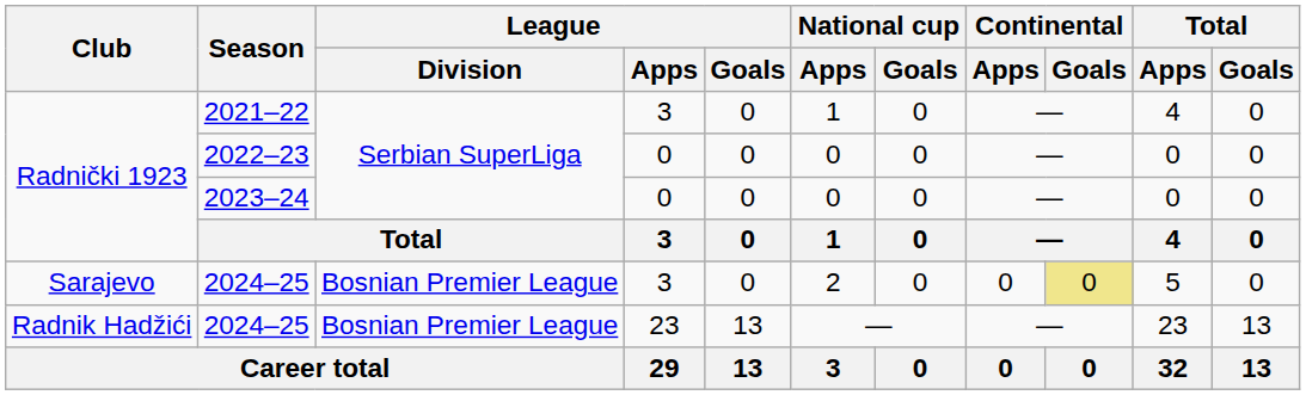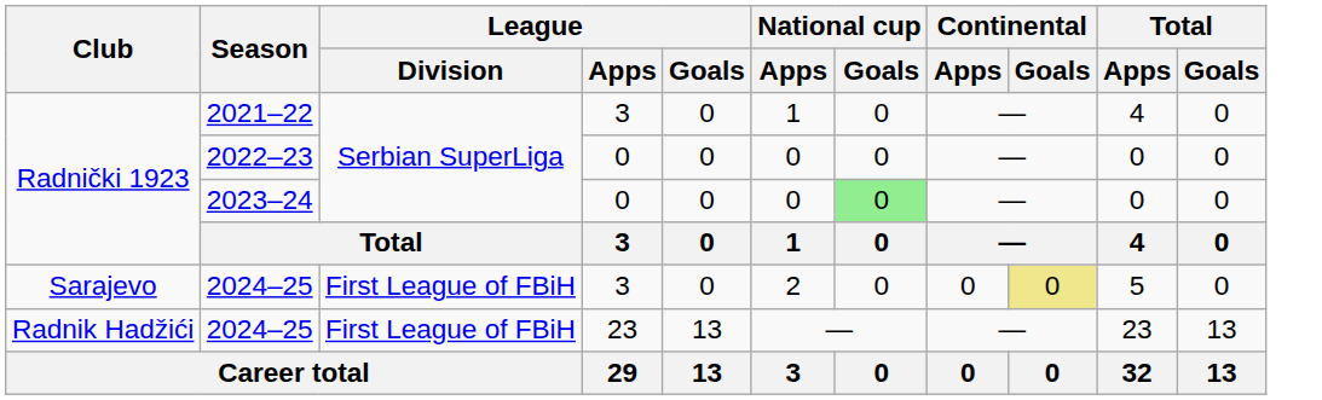2023–24 | National cup / Goals: no background -> lightgreen background
Sarajevo / 2024–25 | League / Division: Bosnian Premier League -> First League of FBiH
Radnik Hadžići / 2024–25 | League / Division: Bosnian Premier League -> First League of FBiH
